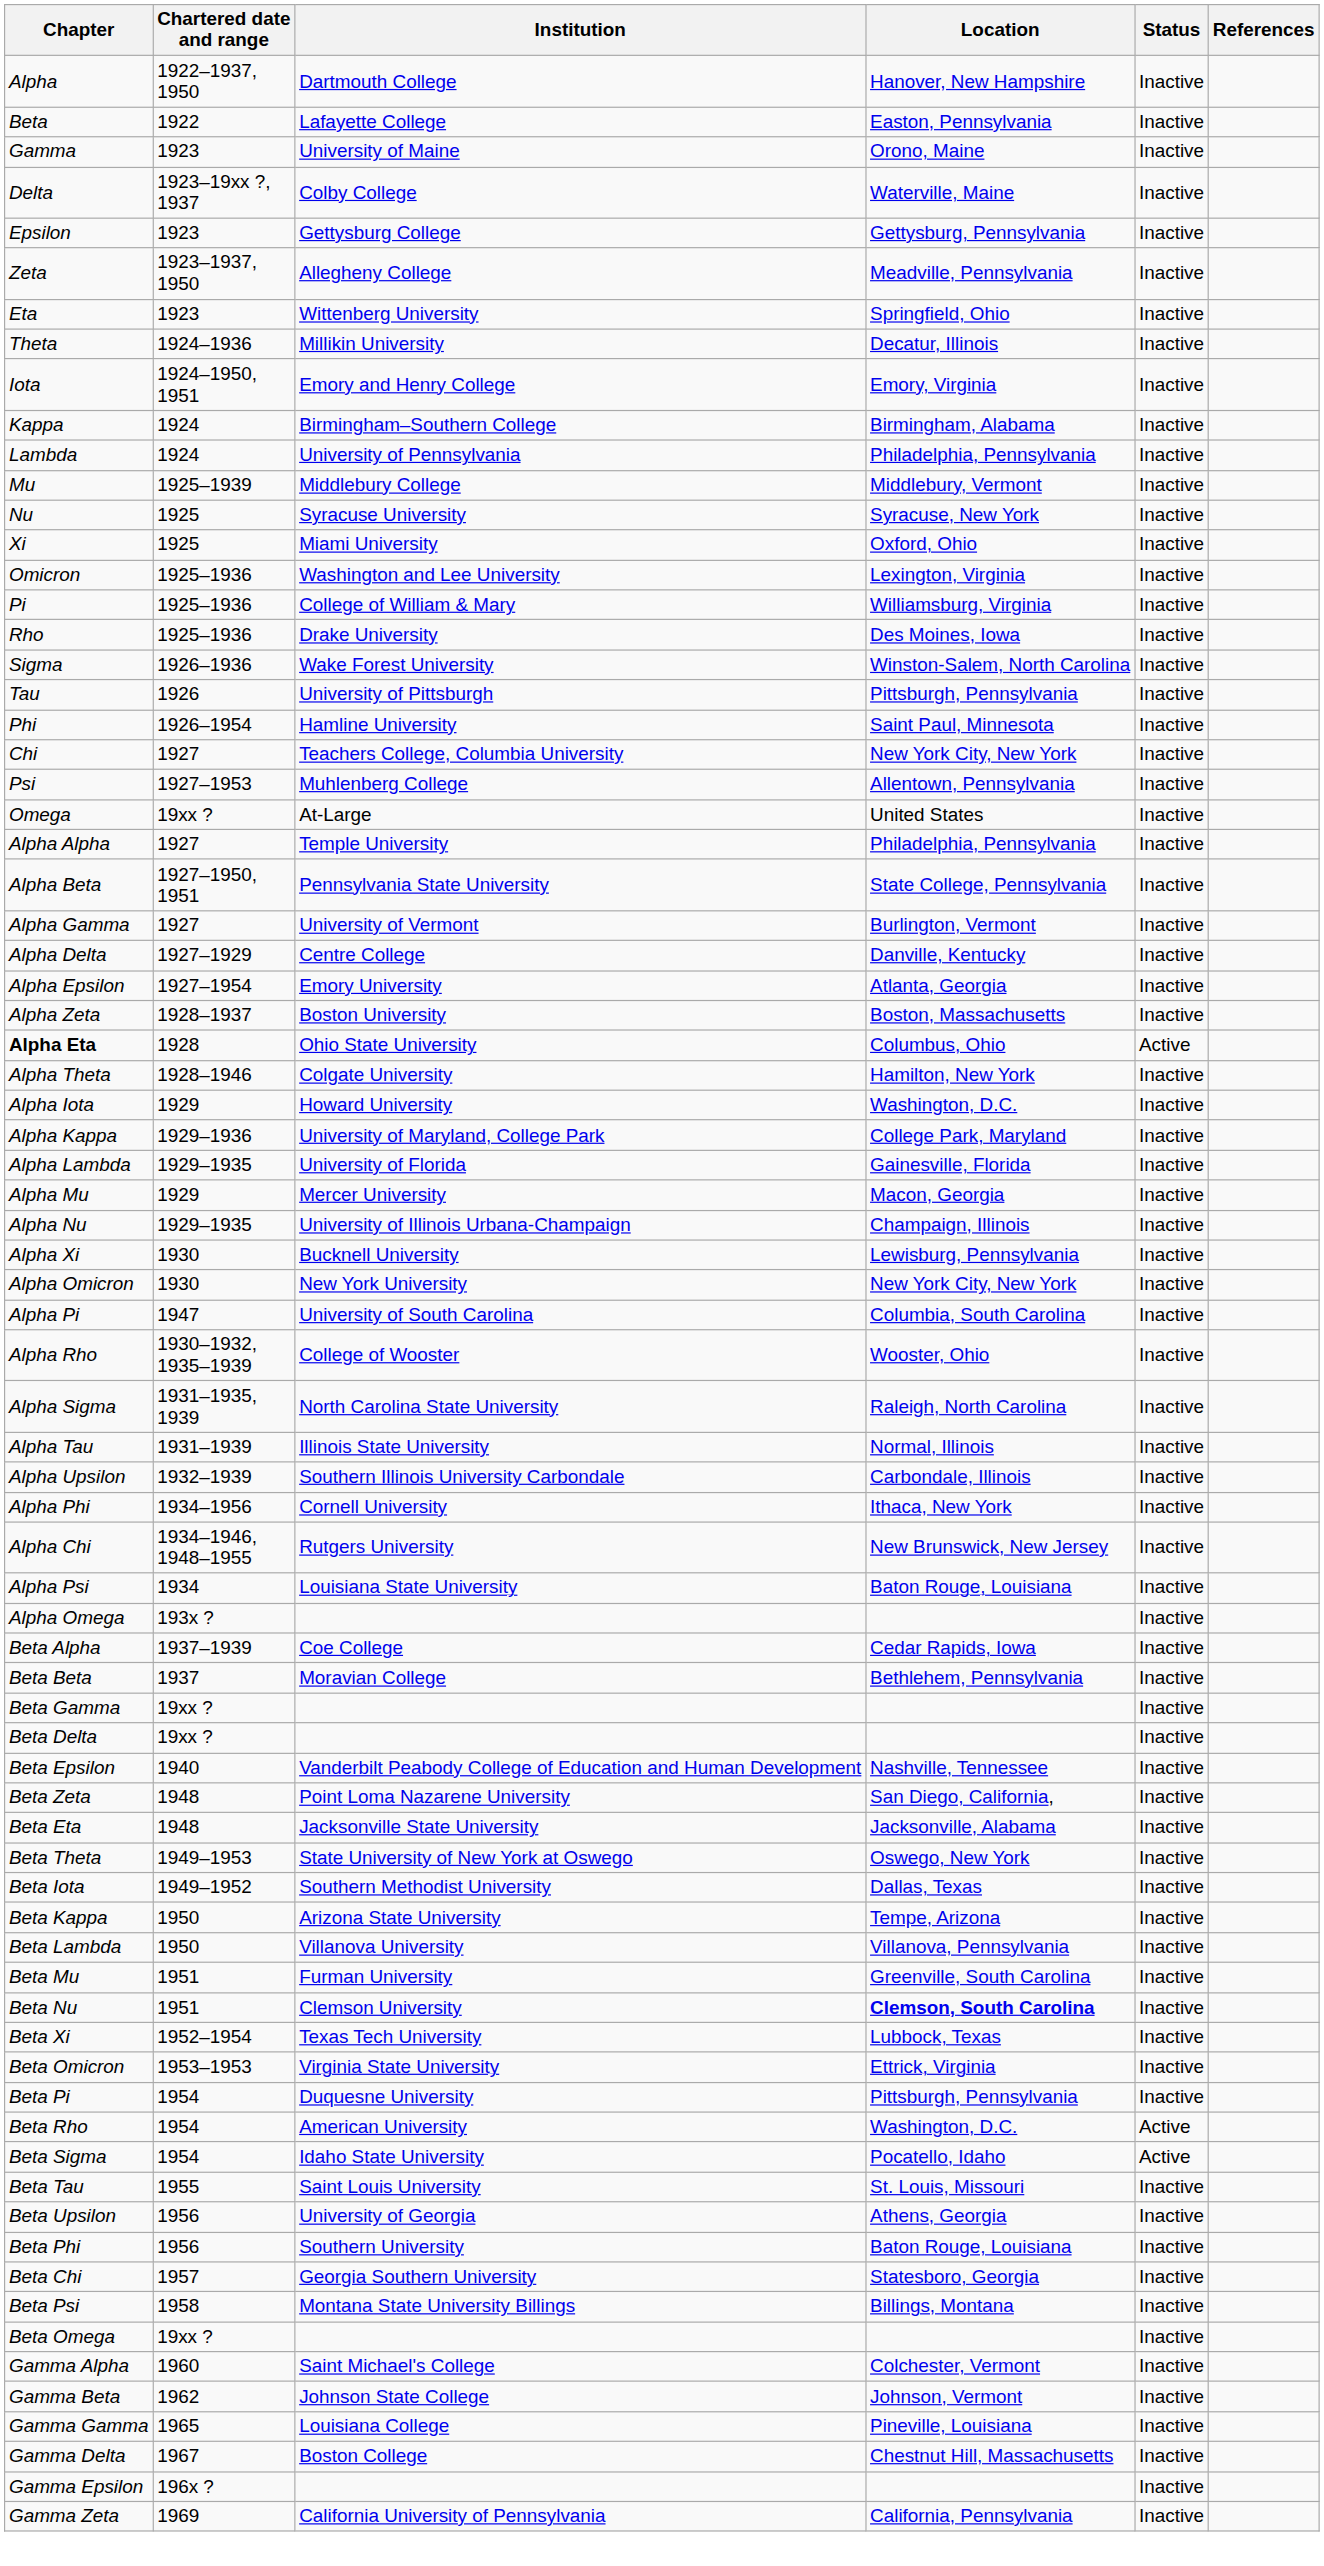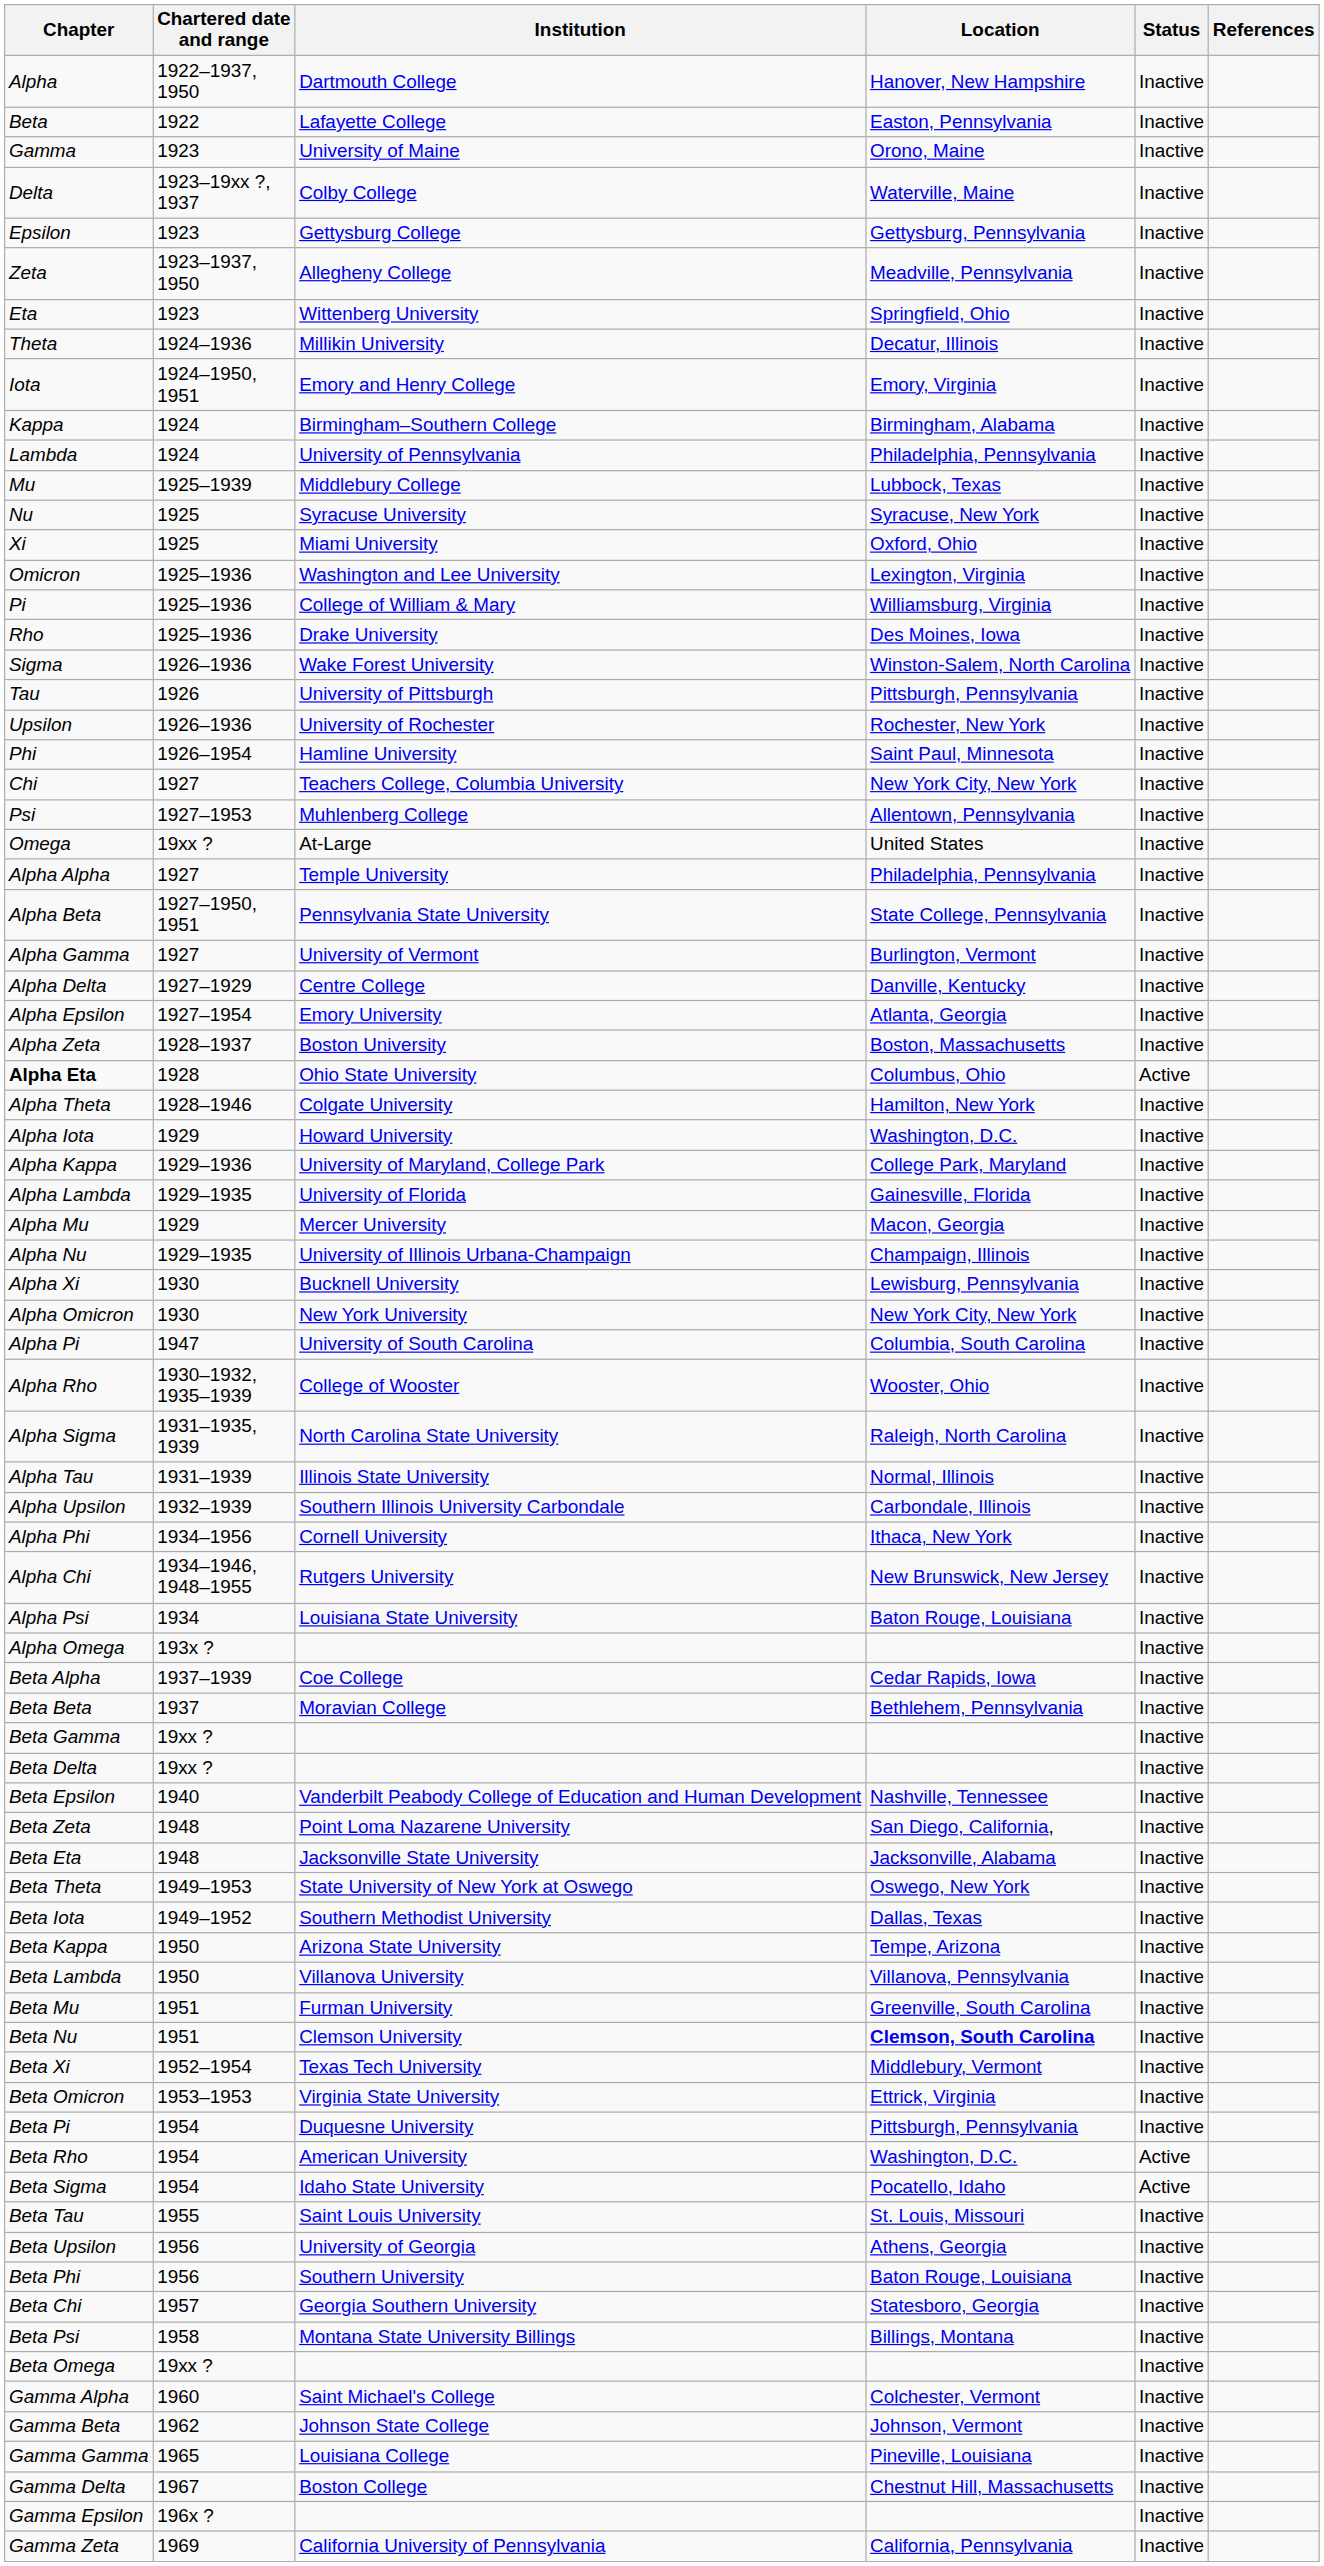Mu | Location: Middlebury, Vermont -> Lubbock, Texas
+ row: Upsilon | 1926–1936 | University of Rochester | Rochester, New York | Inactive
Beta Xi | Location: Lubbock, Texas -> Middlebury, Vermont
